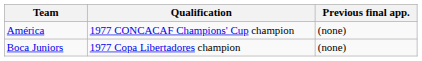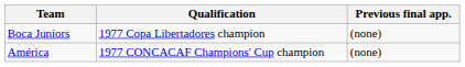rows swapped: Boca Juniors <-> América
